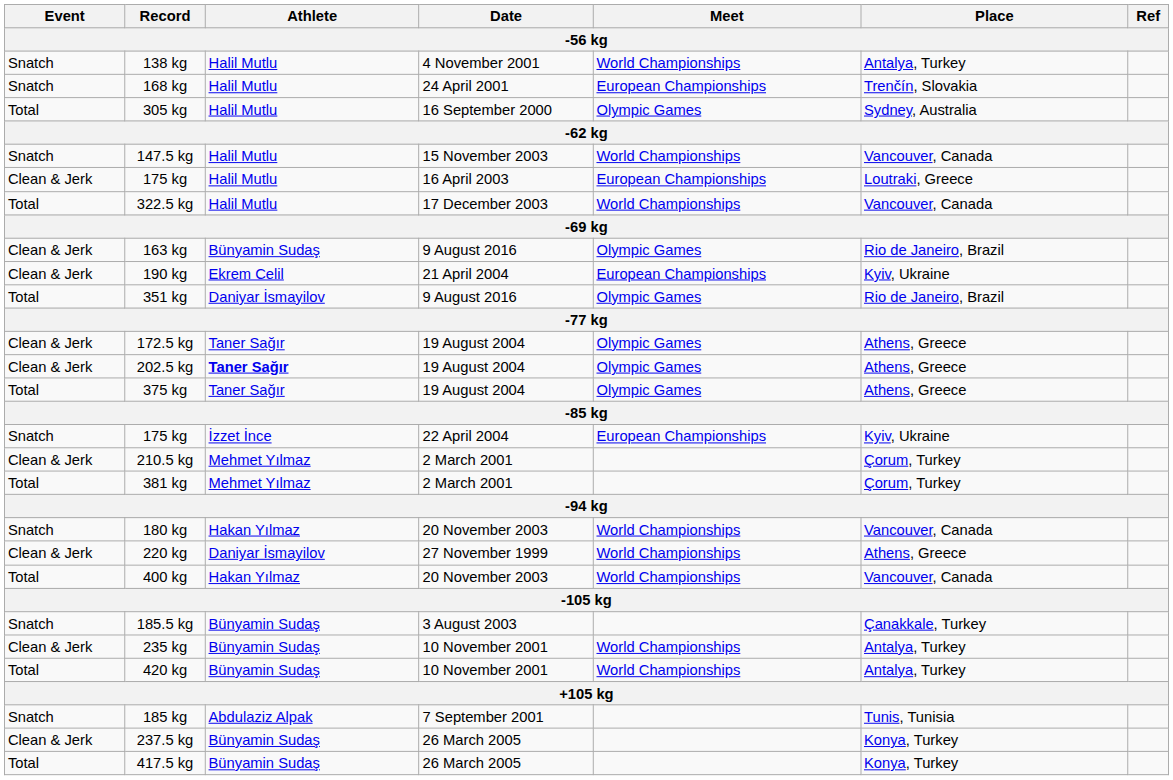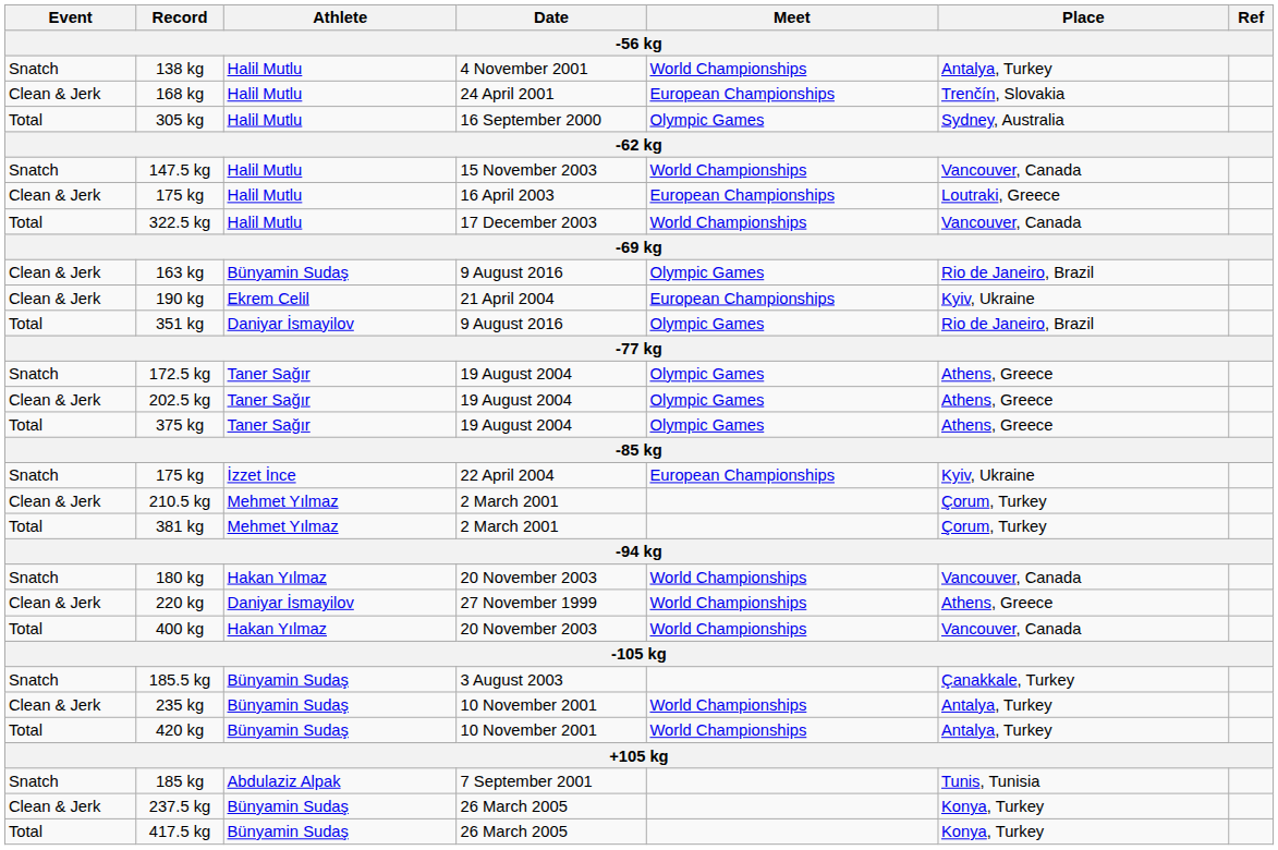168 kg | Event: Snatch -> Clean & Jerk
172.5 kg | Event: Clean & Jerk -> Snatch
202.5 kg | Athlete: bold -> normal
